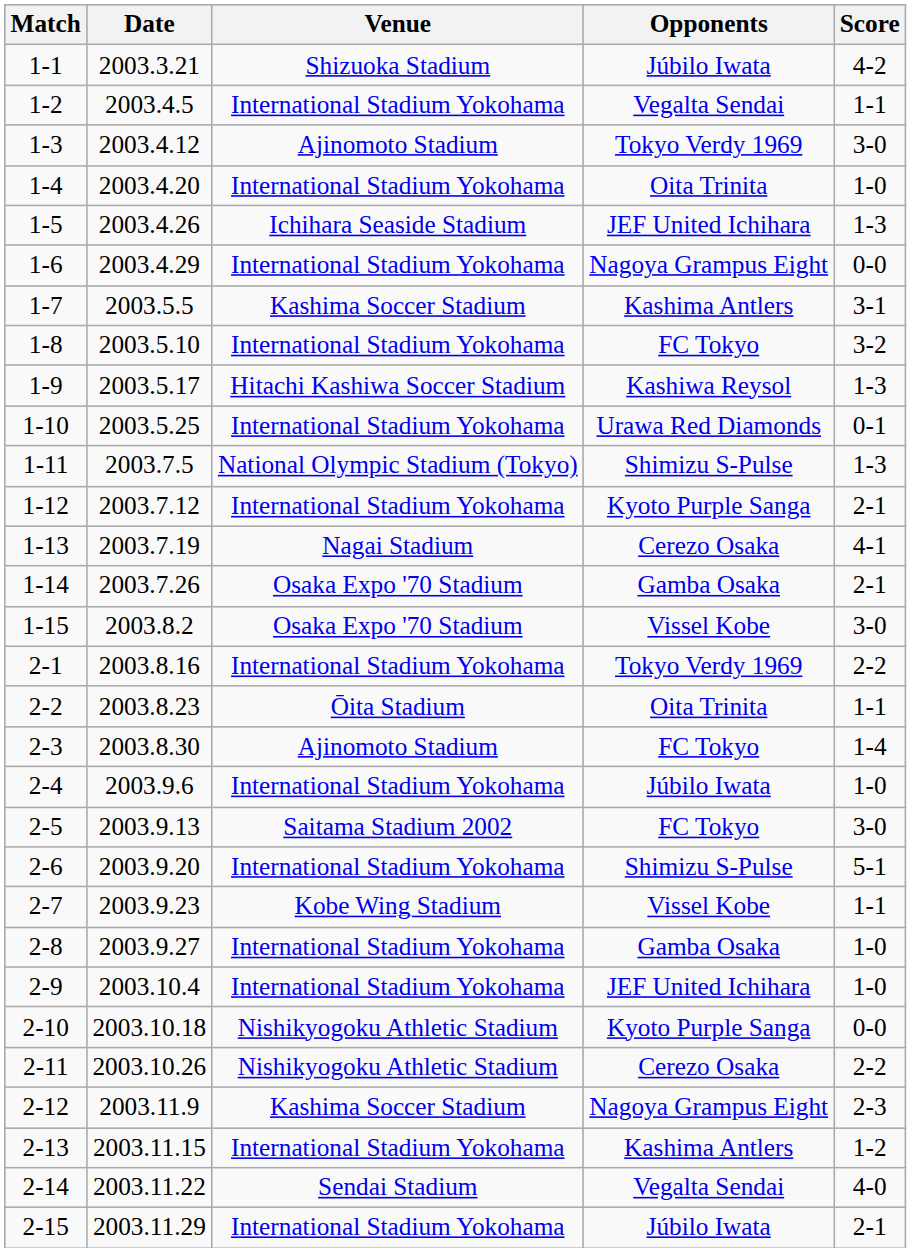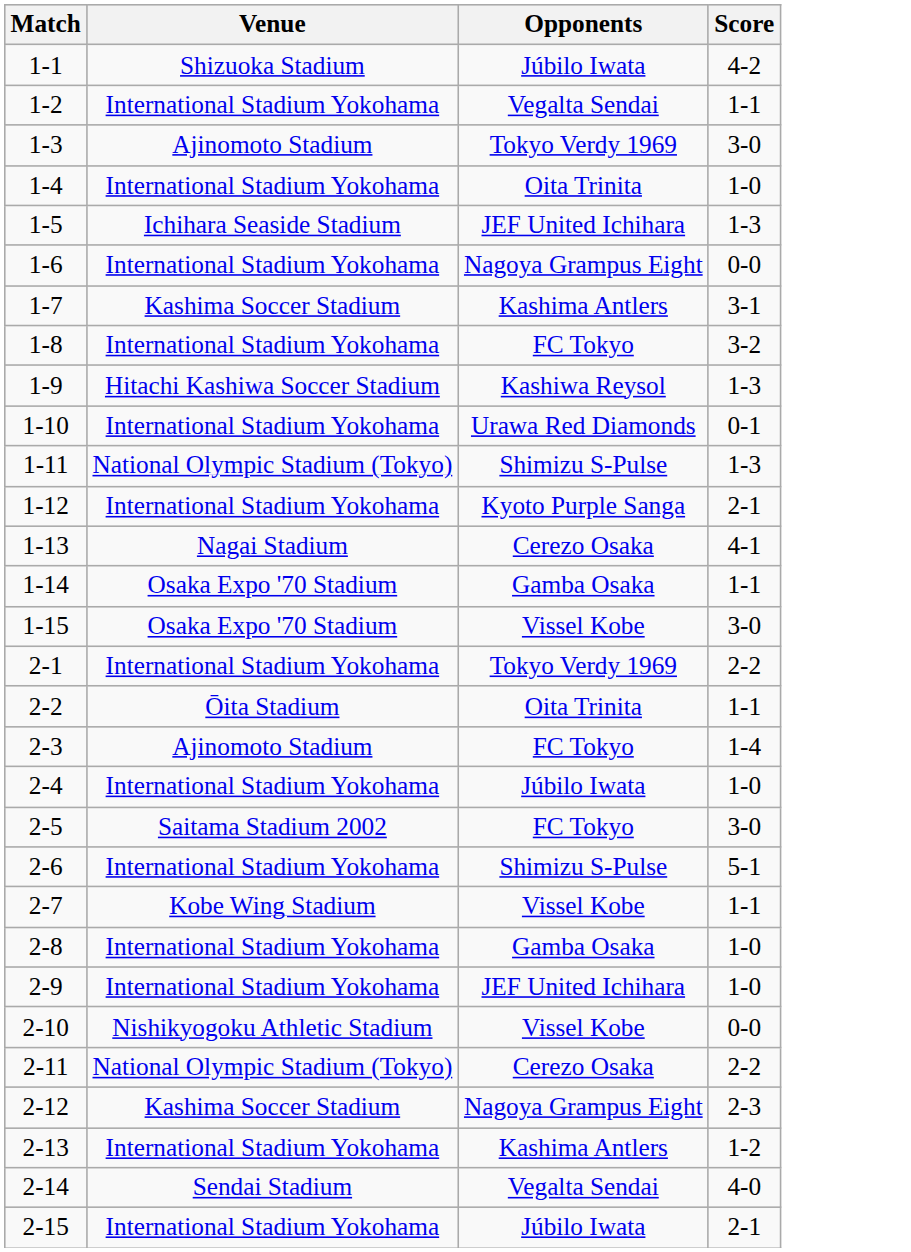- column: Date | 2003.3.21 | 2003.4.5 | 2003.4.12 | 2003.4.20 | 2003.4.26 | 2003.4.29 | 2003.5.5 | 2003.5.10 | 2003.5.17 | 2003.5.25 | 2003.7.5 | 2003.7.12 | 2003.7.19 | 2003.7.26 | 2003.8.2 | 2003.8.16 | 2003.8.23 | 2003.8.30 | 2003.9.6 | 2003.9.13 | 2003.9.20 | 2003.9.23 | 2003.9.27 | 2003.10.4 | 2003.10.18 | 2003.10.26 | 2003.11.9 | 2003.11.15 | 2003.11.22 | 2003.11.29
1-14 | Score: 2-1 -> 1-1
2-10 | Opponents: Kyoto Purple Sanga -> Vissel Kobe
2-11 | Venue: Nishikyogoku Athletic Stadium -> National Olympic Stadium (Tokyo)
